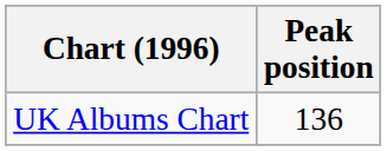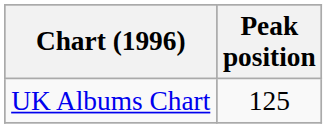UK Albums Chart | Peak position: 136 -> 125
